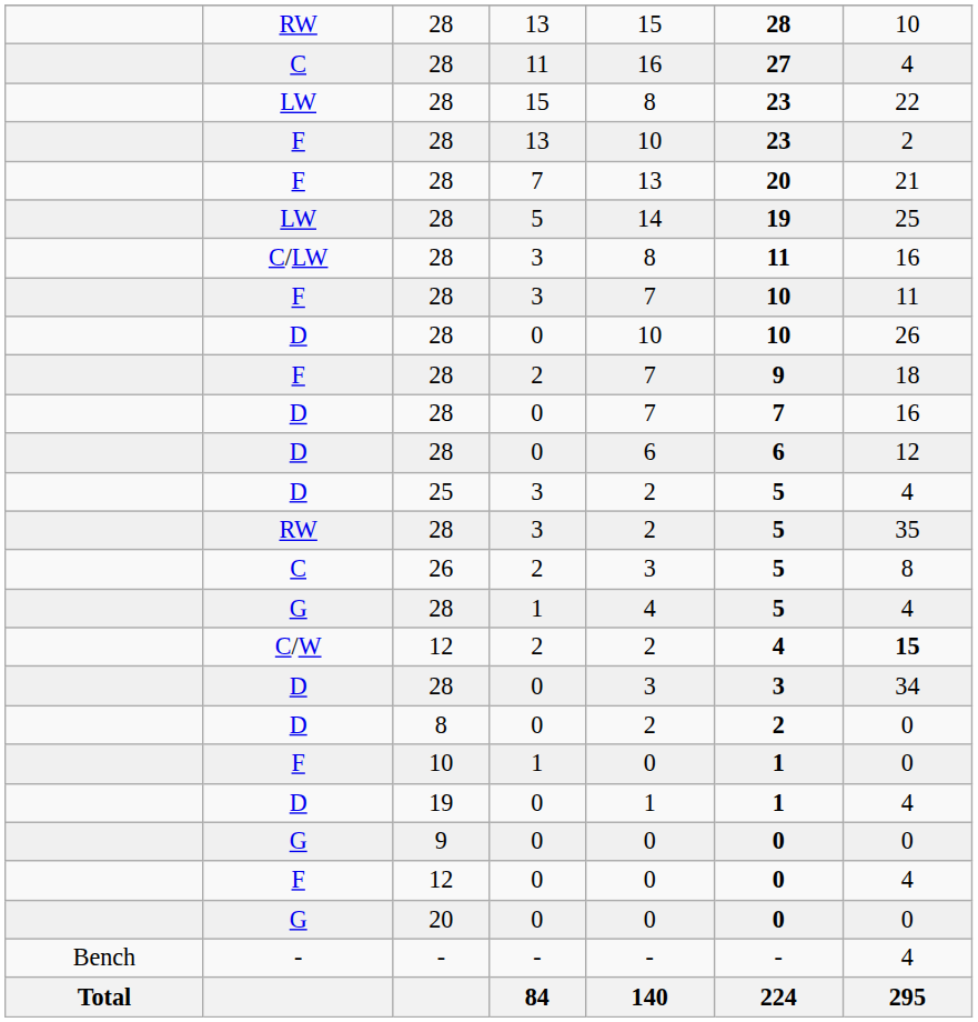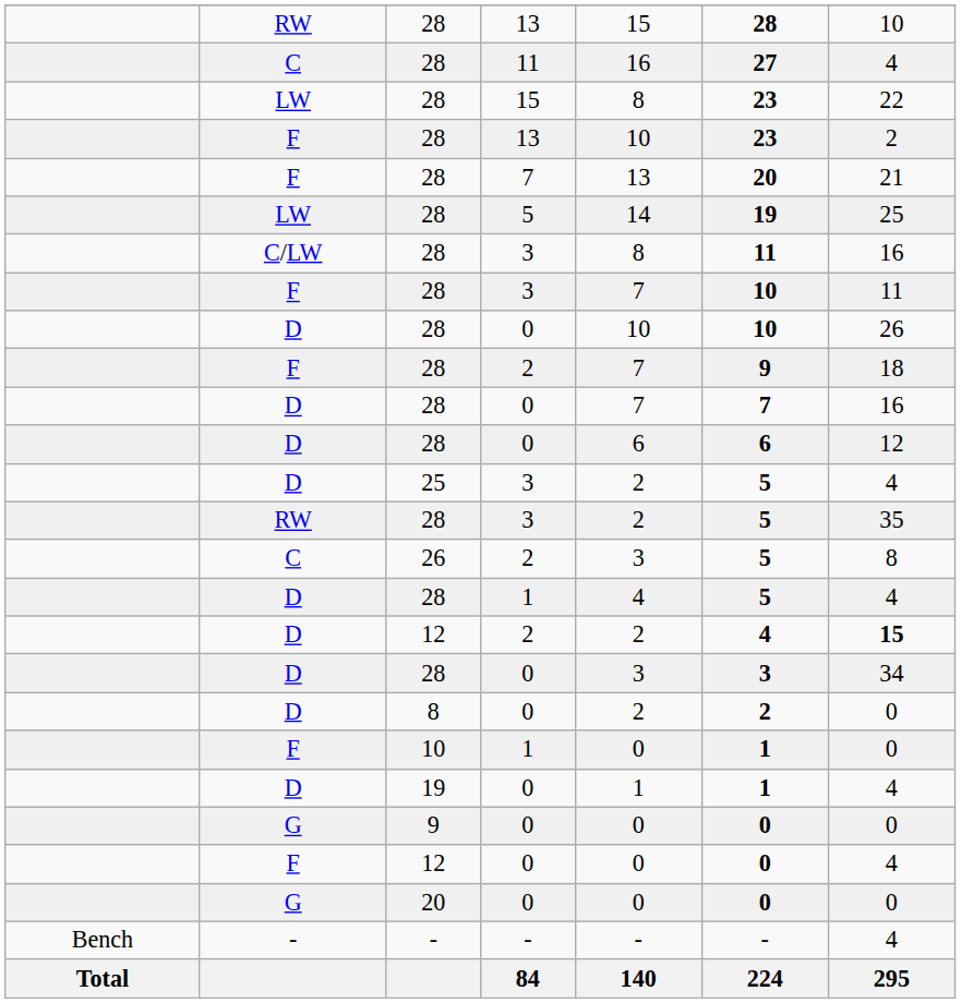28 / 1 | column 2: G -> D
12 / 2 | column 2: C/W -> D
